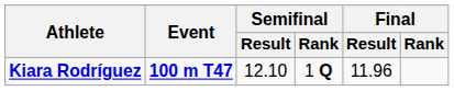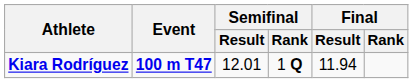Kiara Rodríguez | Semifinal / Result: 12.10 -> 12.01
Kiara Rodríguez | Final / Result: 11.96 -> 11.94
